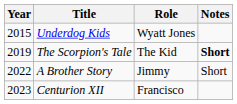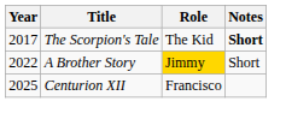- row: 2015 | Underdog Kids | Wyatt Jones
The Scorpion's Tale | Year: 2019 -> 2017
A Brother Story | Role: no background -> gold background
Centurion XII | Year: 2023 -> 2025
